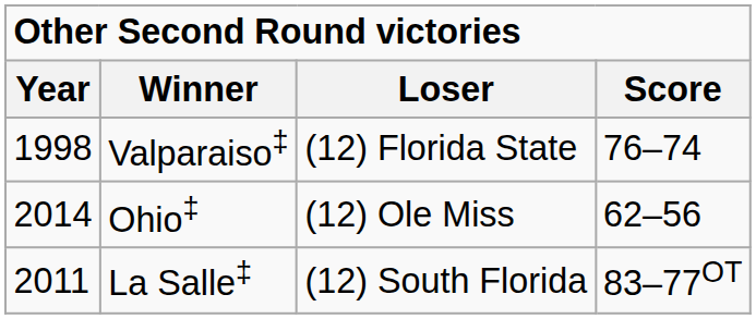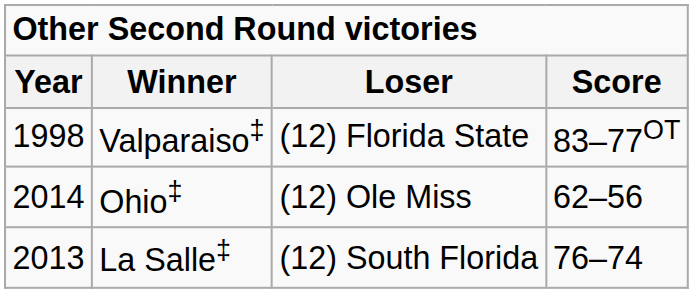Valparaiso‡ | Score: 76–74 -> 83–77OT
La Salle‡ | Year: 2011 -> 2013
La Salle‡ | Score: 83–77OT -> 76–74
